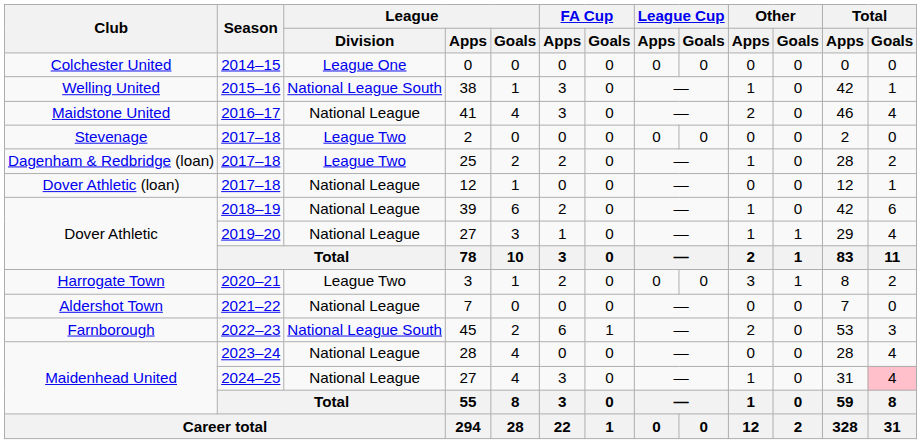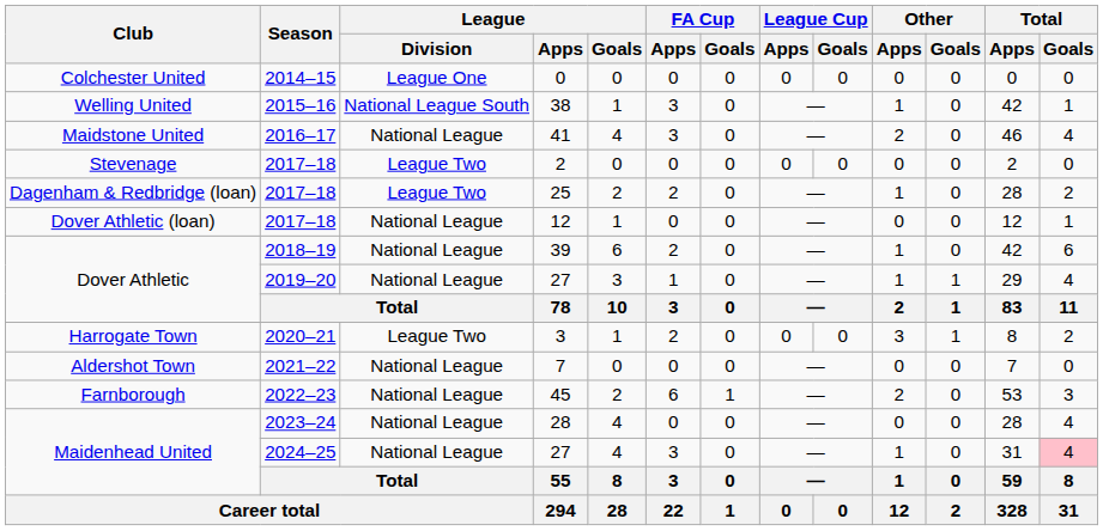45 | League / Division: National League South -> National League
